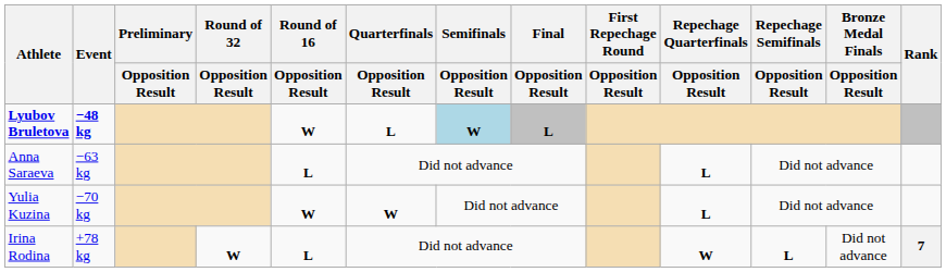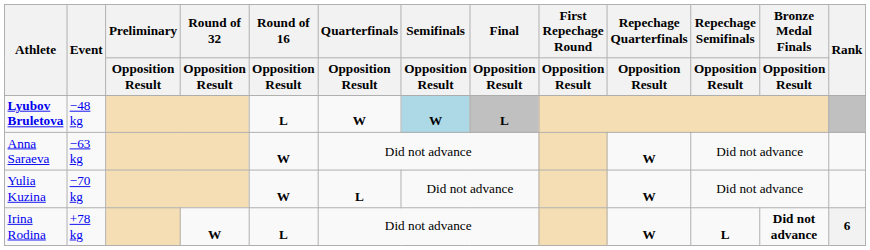Lyubov Bruletova | Event: bold -> normal
Lyubov Bruletova | Round of 16 / Opposition Result: W -> L
Lyubov Bruletova | Quarterfinals / Opposition Result: L -> W
Anna Saraeva | Round of 16 / Opposition Result: L -> W
Anna Saraeva | Repechage Quarterfinals / Opposition Result: L -> W
Yulia Kuzina | Quarterfinals / Opposition Result: W -> L
Yulia Kuzina | Repechage Quarterfinals / Opposition Result: L -> W
Irina Rodina | Bronze Medal Finals / Opposition Result: normal -> bold
Irina Rodina | Rank: 7 -> 6
